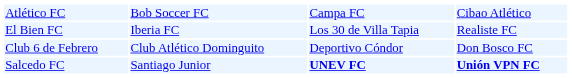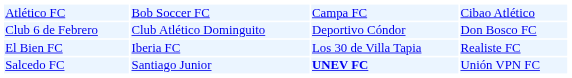rows swapped: Club 6 de Febrero <-> El Bien FC
Salcedo FC | column 4: bold -> normal
